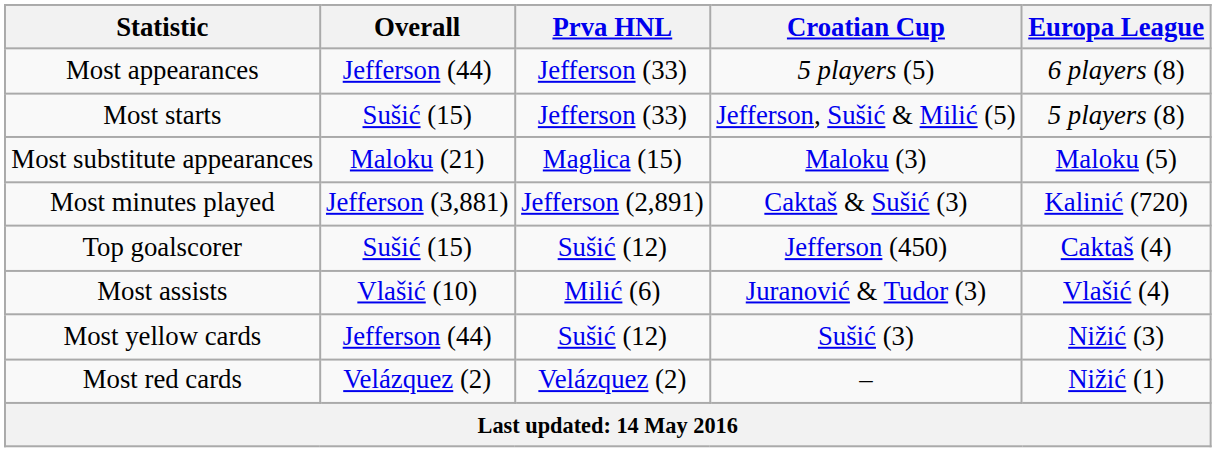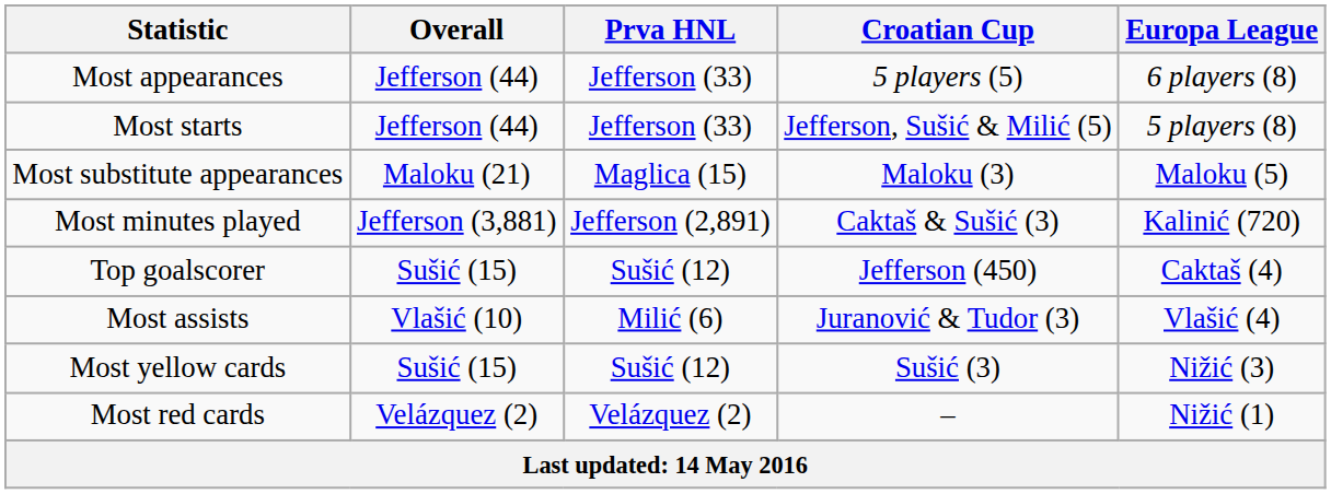Most starts | Overall: Sušić (15) -> Jefferson (44)
Most yellow cards | Overall: Jefferson (44) -> Sušić (15)
